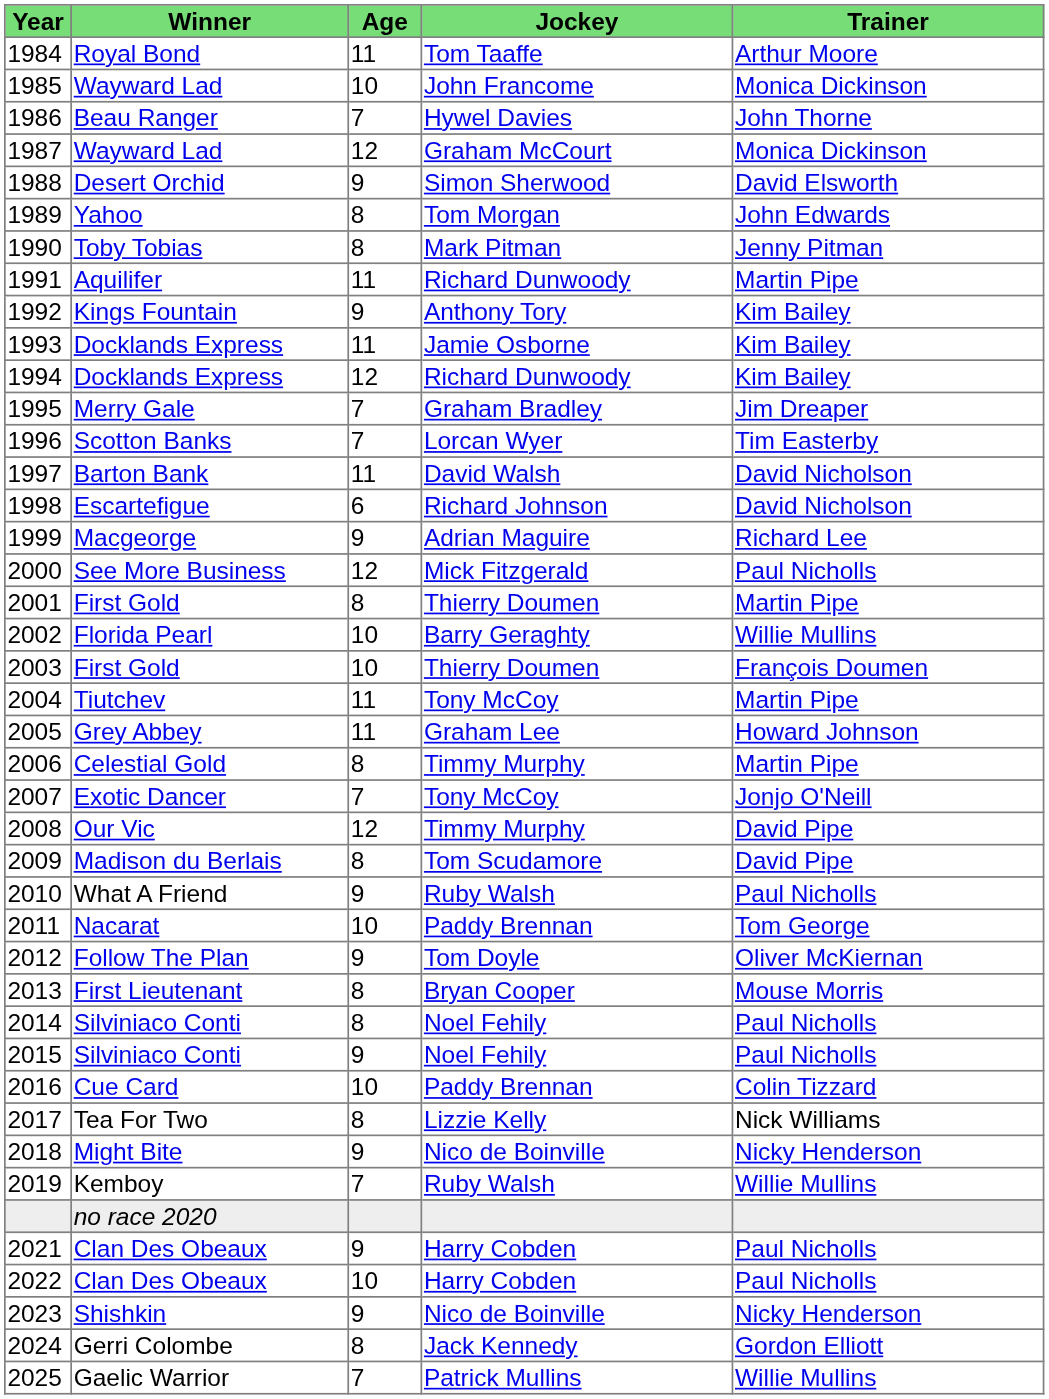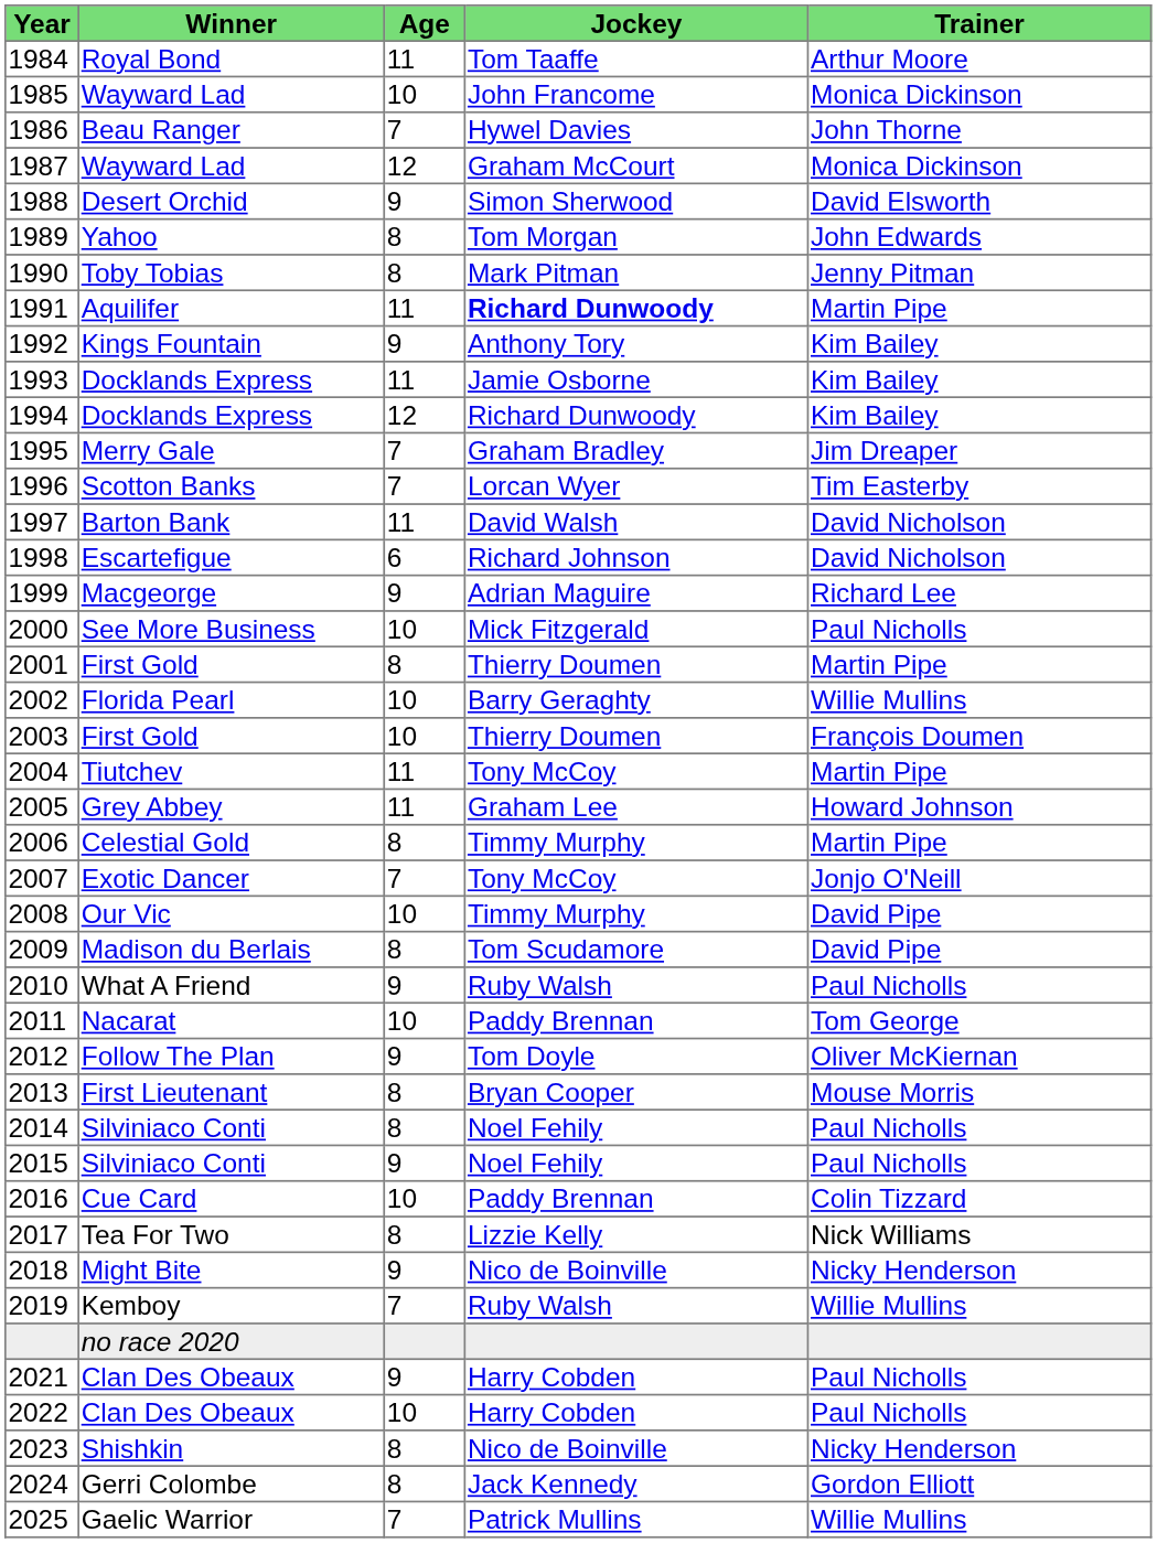1991 | Jockey: normal -> bold
2000 | Age: 12 -> 10
2008 | Age: 12 -> 10
2023 | Age: 9 -> 8
